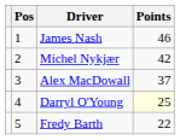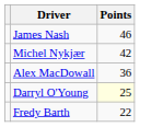- column: Pos | 1 | 2 | 3 | 4 | 5
Alex MacDowall | Points: 37 -> 36
